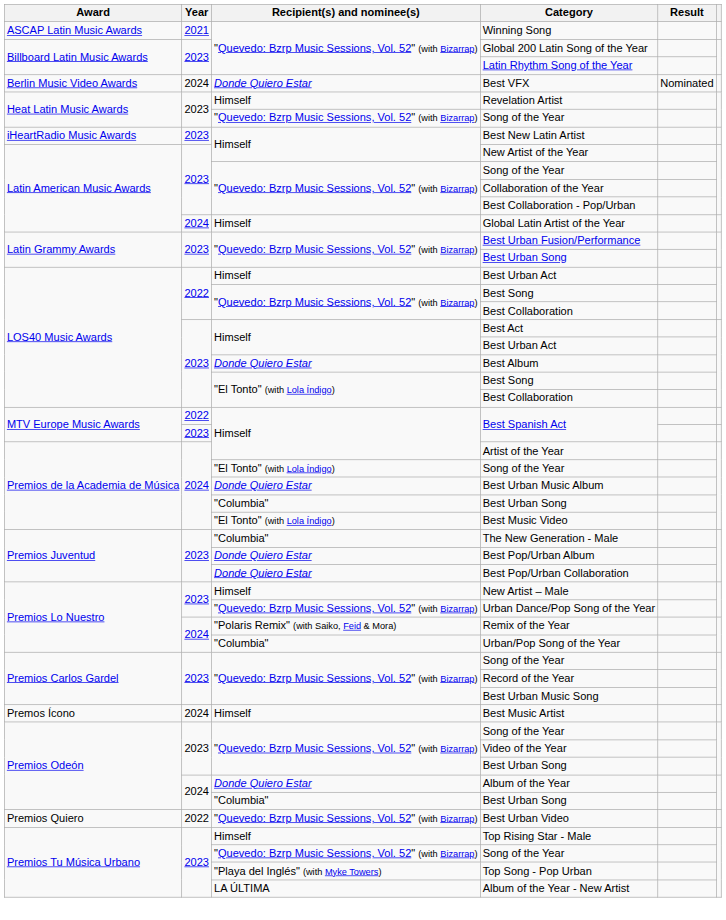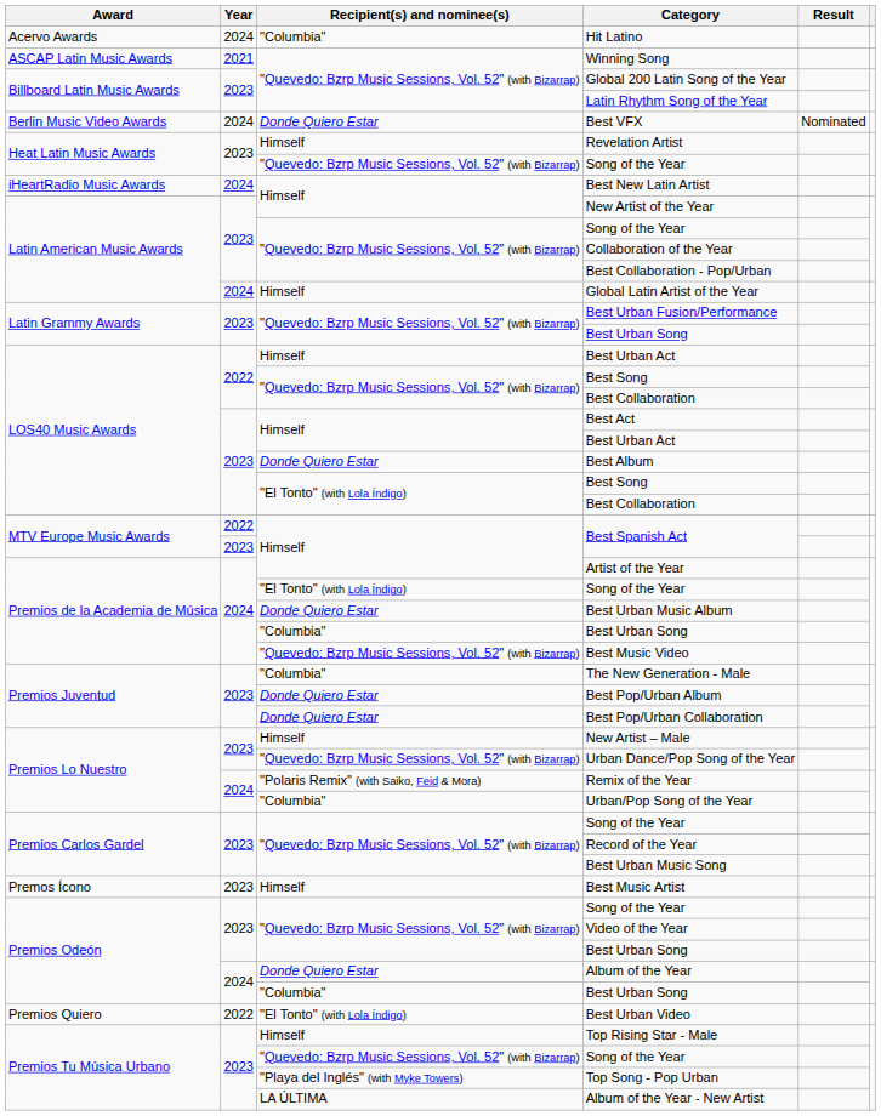+ row: Acervo Awards | 2024 | "Columbia" | Hit Latino
Best New Latin Artist | Year: 2023 -> 2024
Best Music Video | Recipient(s) and nominee(s): "El Tonto" (with Lola Índigo) -> "Quevedo: Bzrp Music Sessions, Vol. 52" (with Bizarrap)
Best Music Artist | Year: 2024 -> 2023
Best Urban Video | Recipient(s) and nominee(s): "Quevedo: Bzrp Music Sessions, Vol. 52" (with Bizarrap) -> "El Tonto" (with Lola Índigo)
